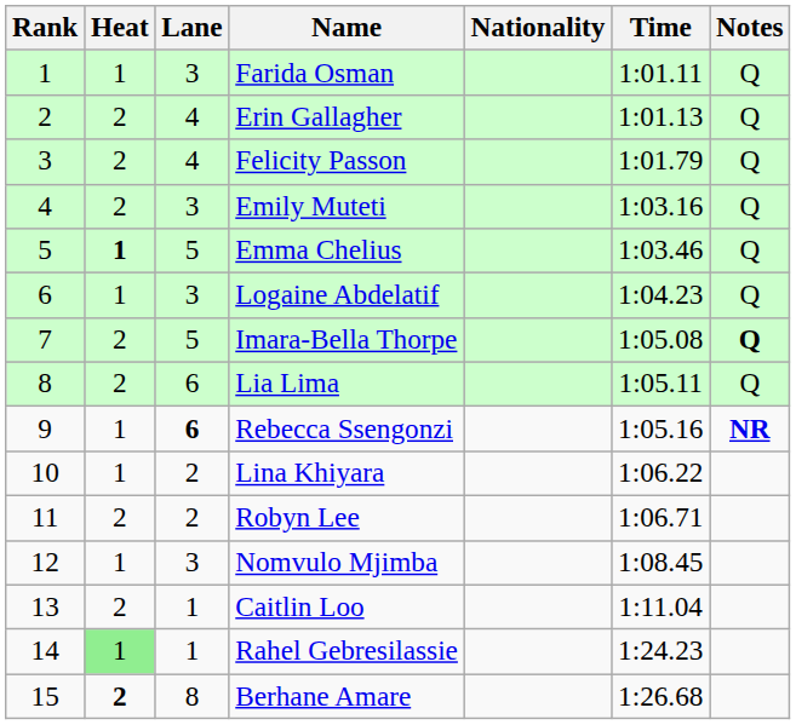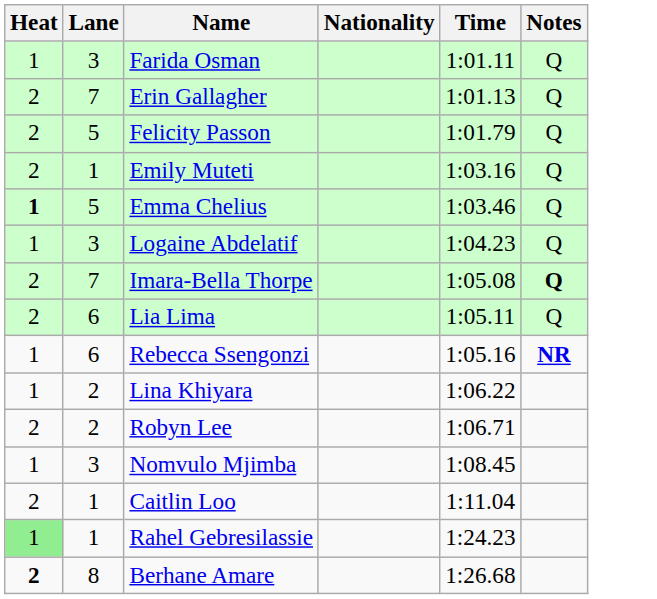- column: Rank | 1 | 2 | 3 | 4 | 5 | 6 | 7 | 8 | 9 | 10 | 11 | 12 | 13 | 14 | 15
Erin Gallagher | Lane: 4 -> 7
Felicity Passon | Lane: 4 -> 5
Emily Muteti | Lane: 3 -> 1
Imara-Bella Thorpe | Lane: 5 -> 7
Rebecca Ssengonzi | Lane: bold -> normal
